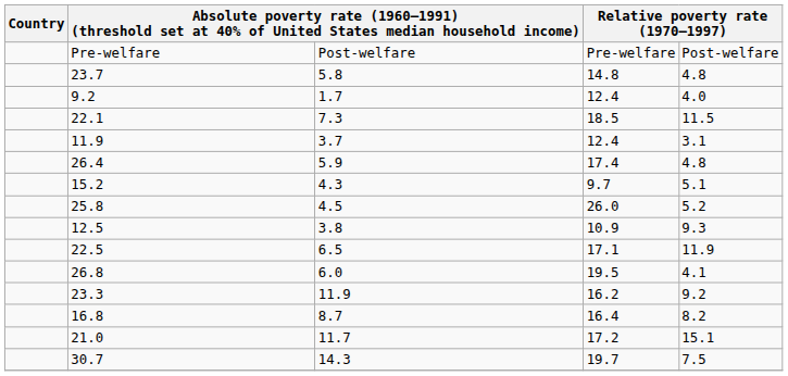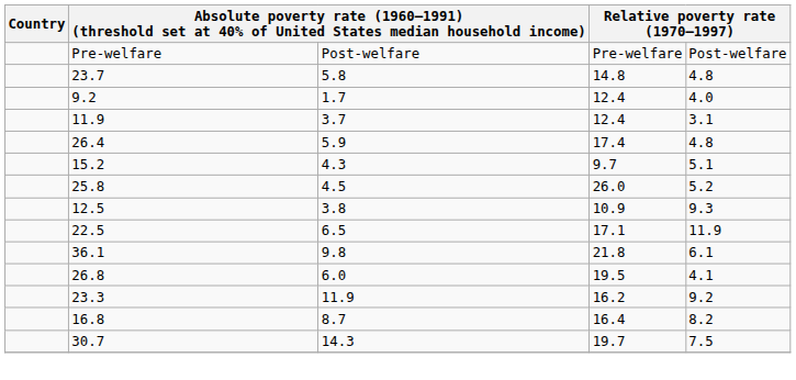- row: 22.1 | 7.3 | 18.5 | 11.5
+ row: 36.1 | 9.8 | 21.8 | 6.1
- row: 21.0 | 11.7 | 17.2 | 15.1
